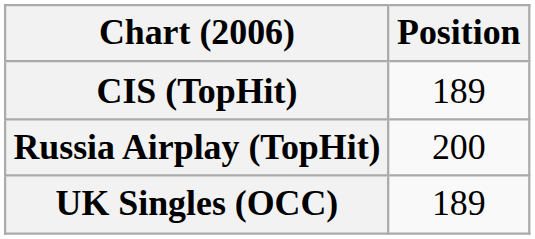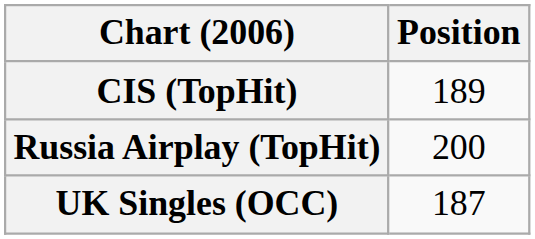UK Singles (OCC) | Position: 189 -> 187
